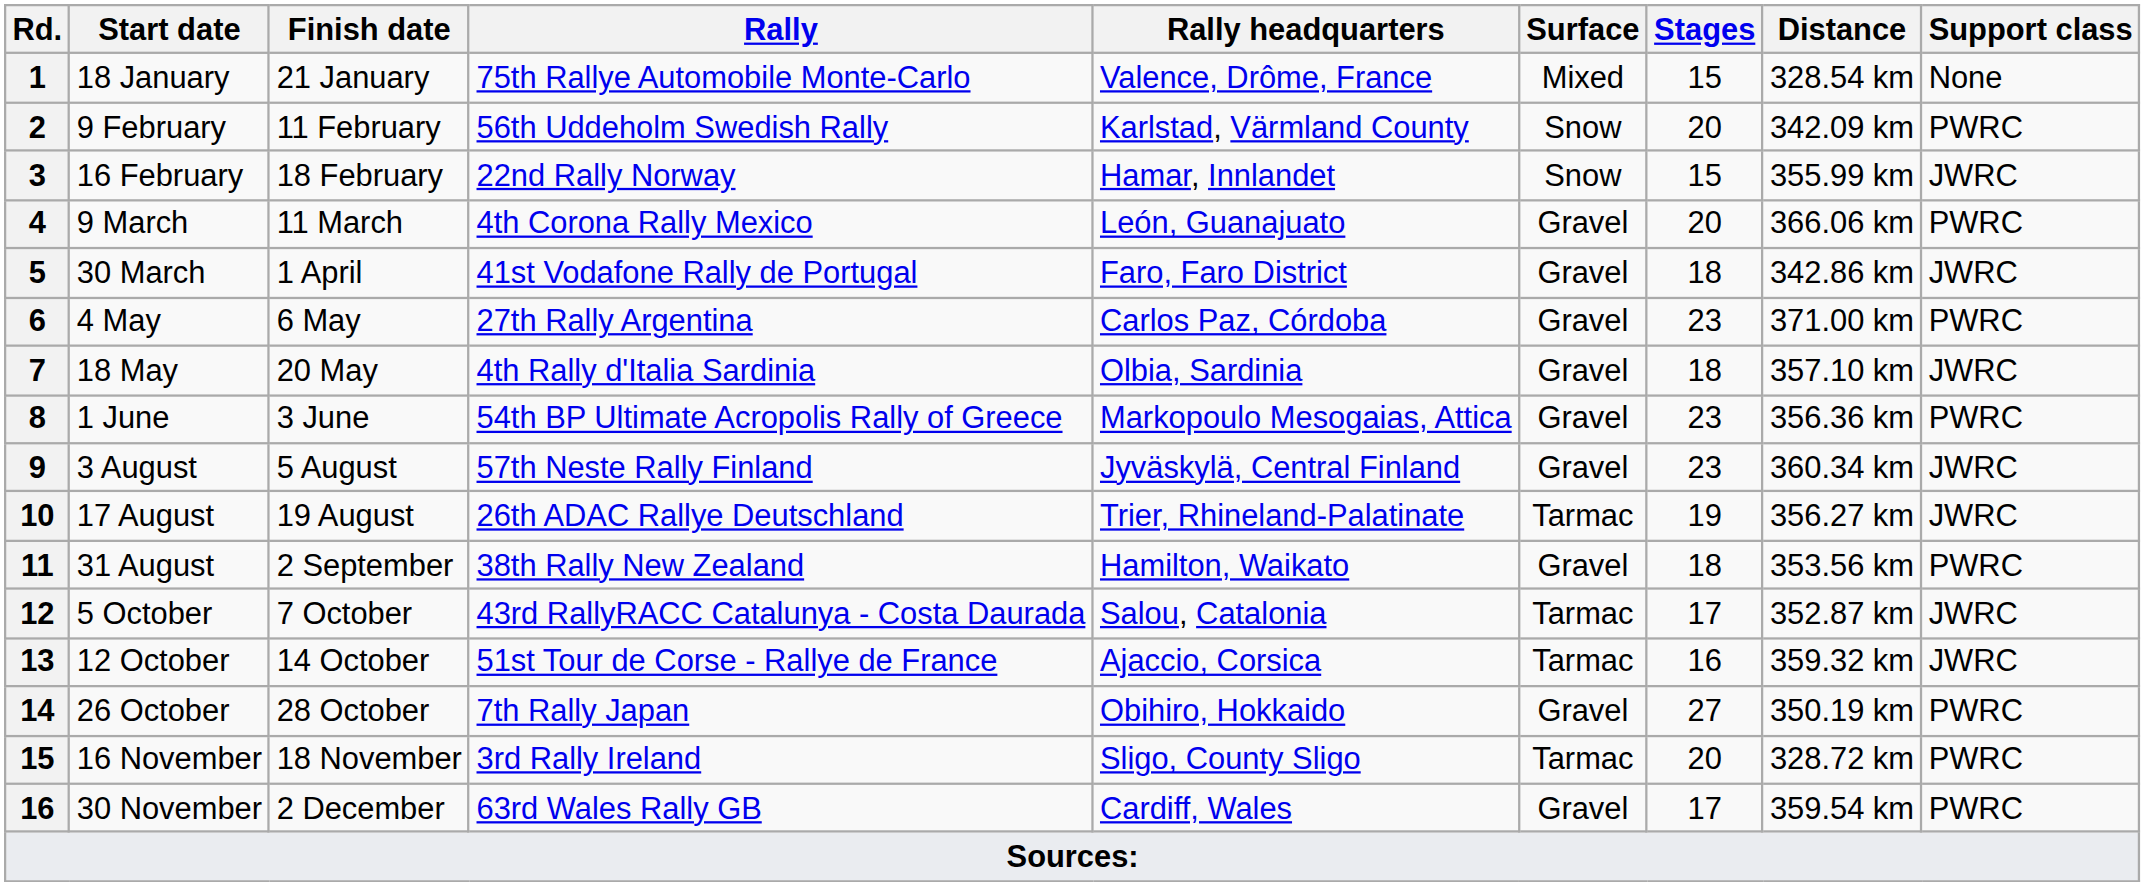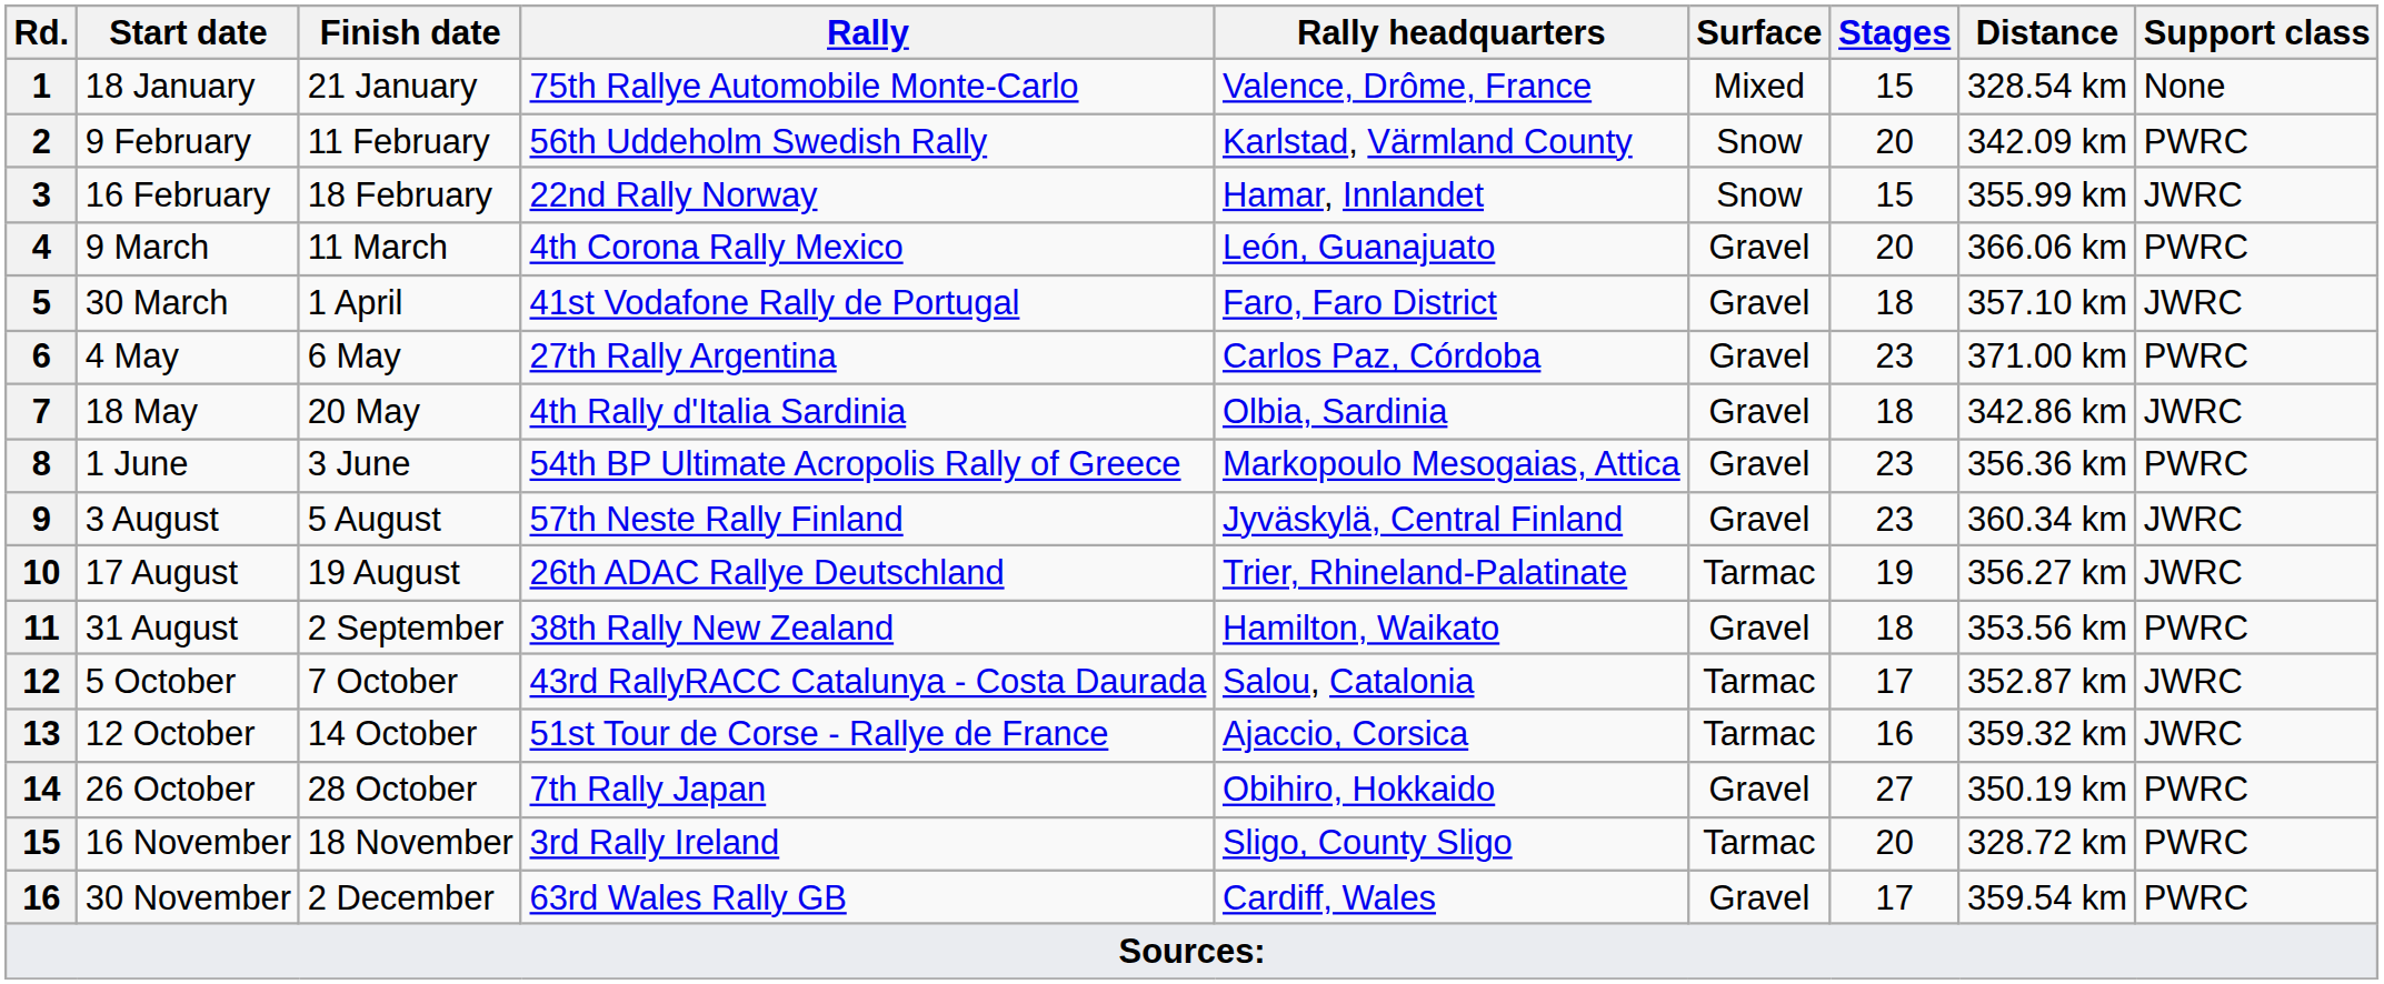30 March | Distance: 342.86 km -> 357.10 km
18 May | Distance: 357.10 km -> 342.86 km
